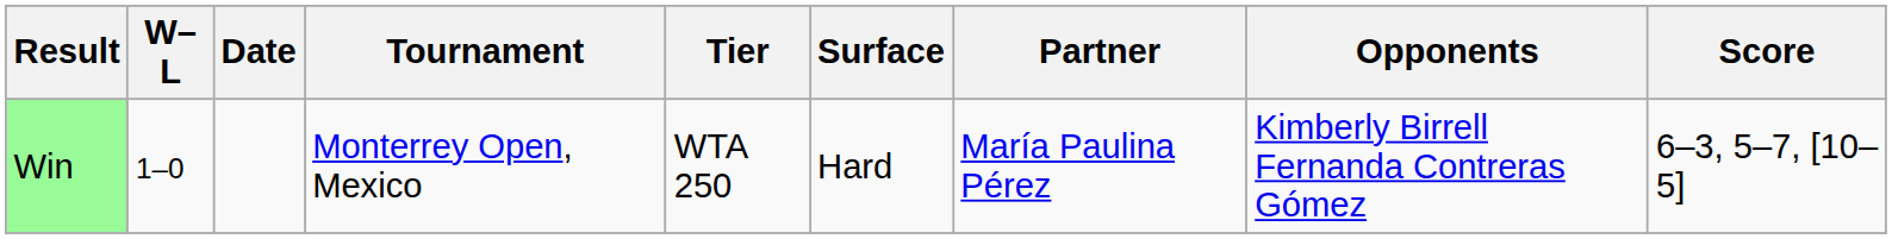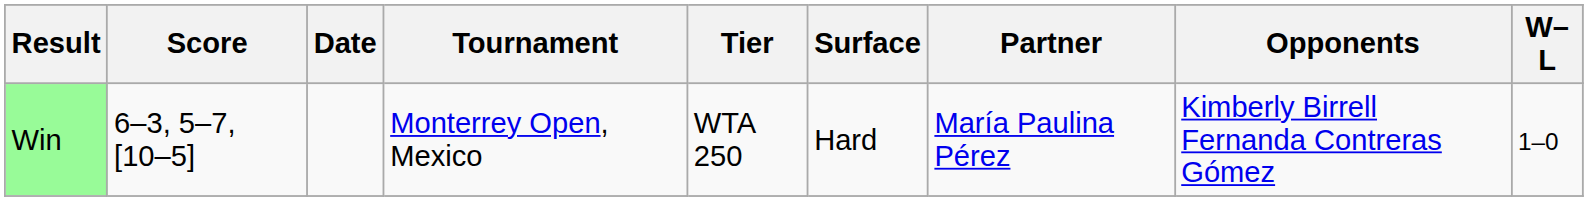columns swapped: W–L <-> Score
